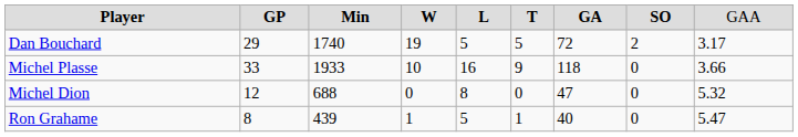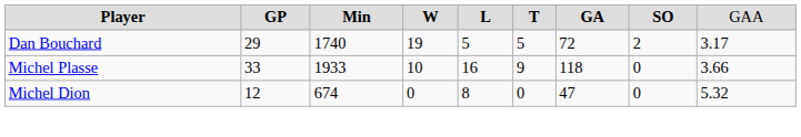Michel Dion | column 3: 688 -> 674
- row: Ron Grahame | 8 | 439 | 1 | 5 | 1 | 40 | 0 | 5.47
